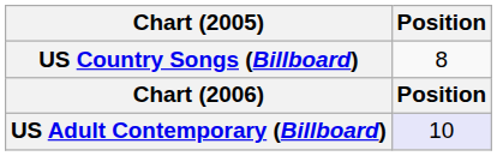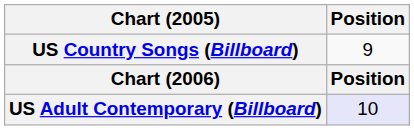US Country Songs (Billboard) | Position: 8 -> 9
